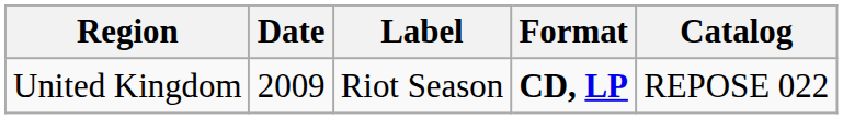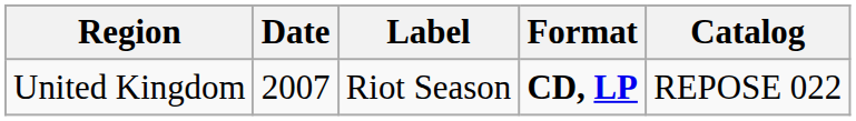United Kingdom | Date: 2009 -> 2007
